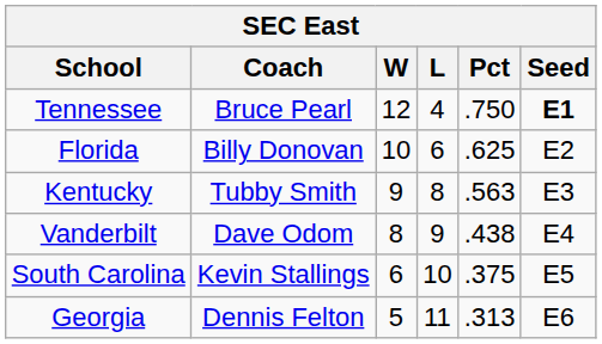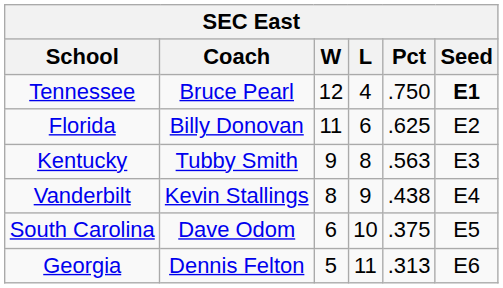Florida | W: 10 -> 11
Vanderbilt | Coach: Dave Odom -> Kevin Stallings
South Carolina | Coach: Kevin Stallings -> Dave Odom
